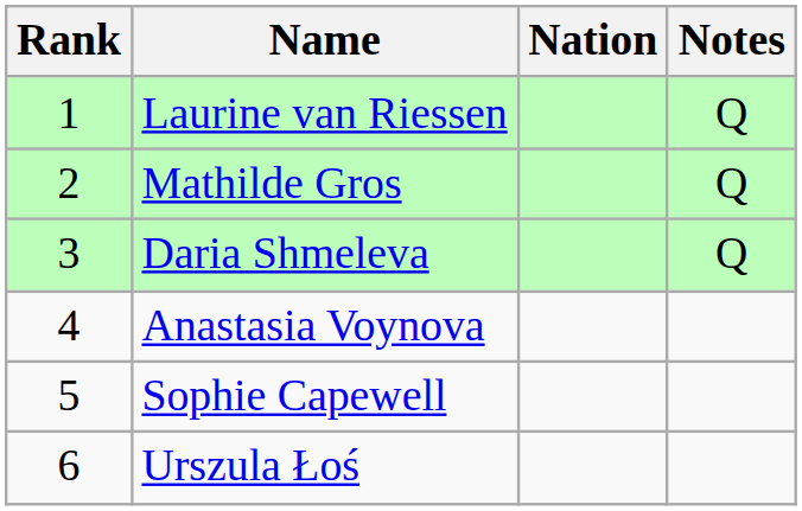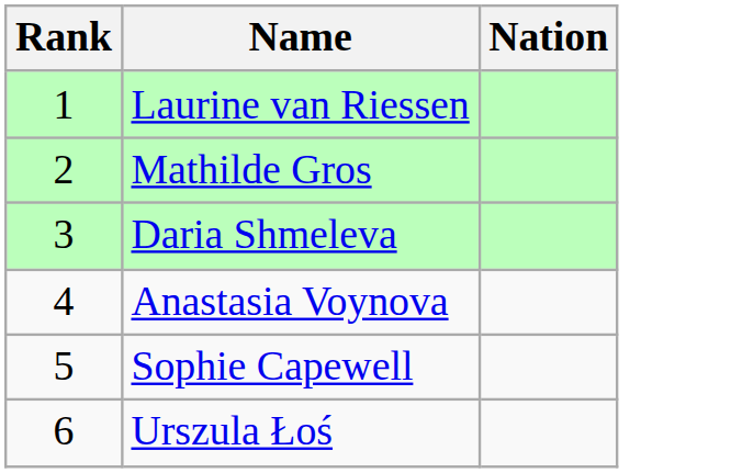- column: Notes | Q | Q | Q
